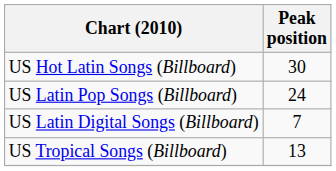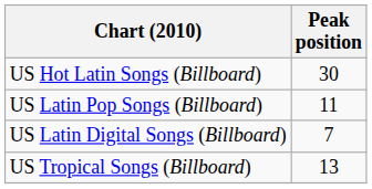US Latin Pop Songs (Billboard) | Peak position: 24 -> 11
